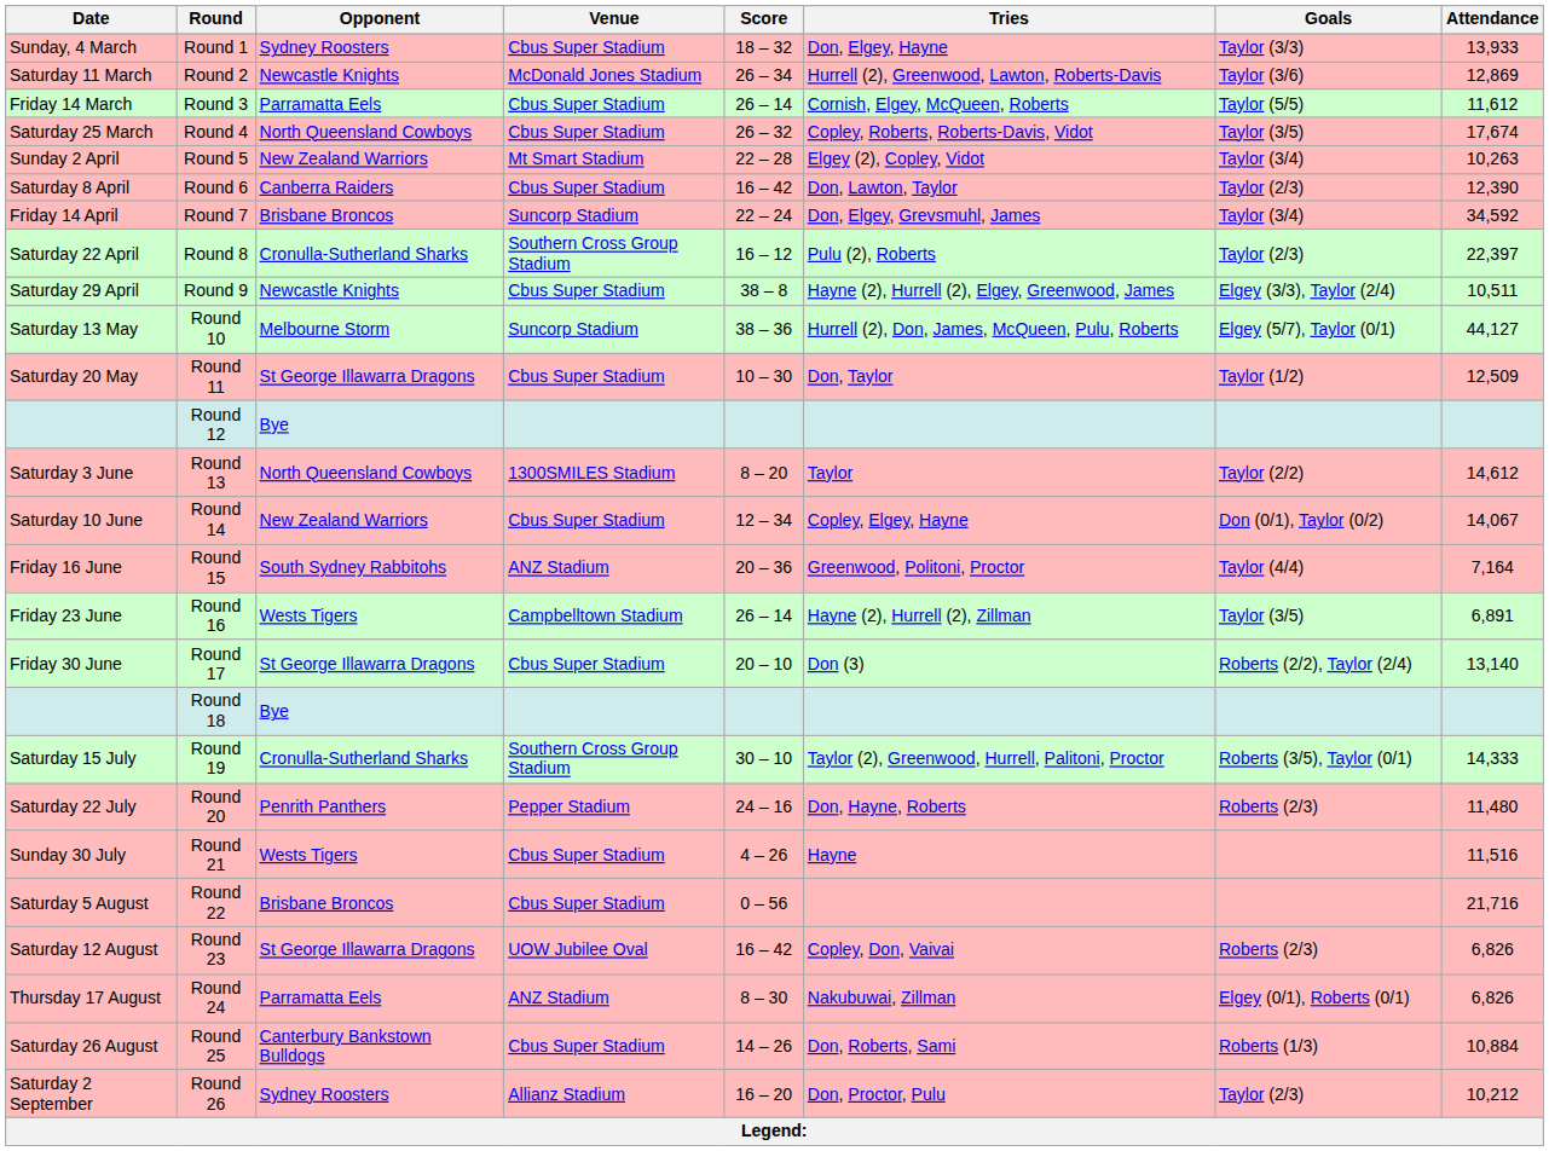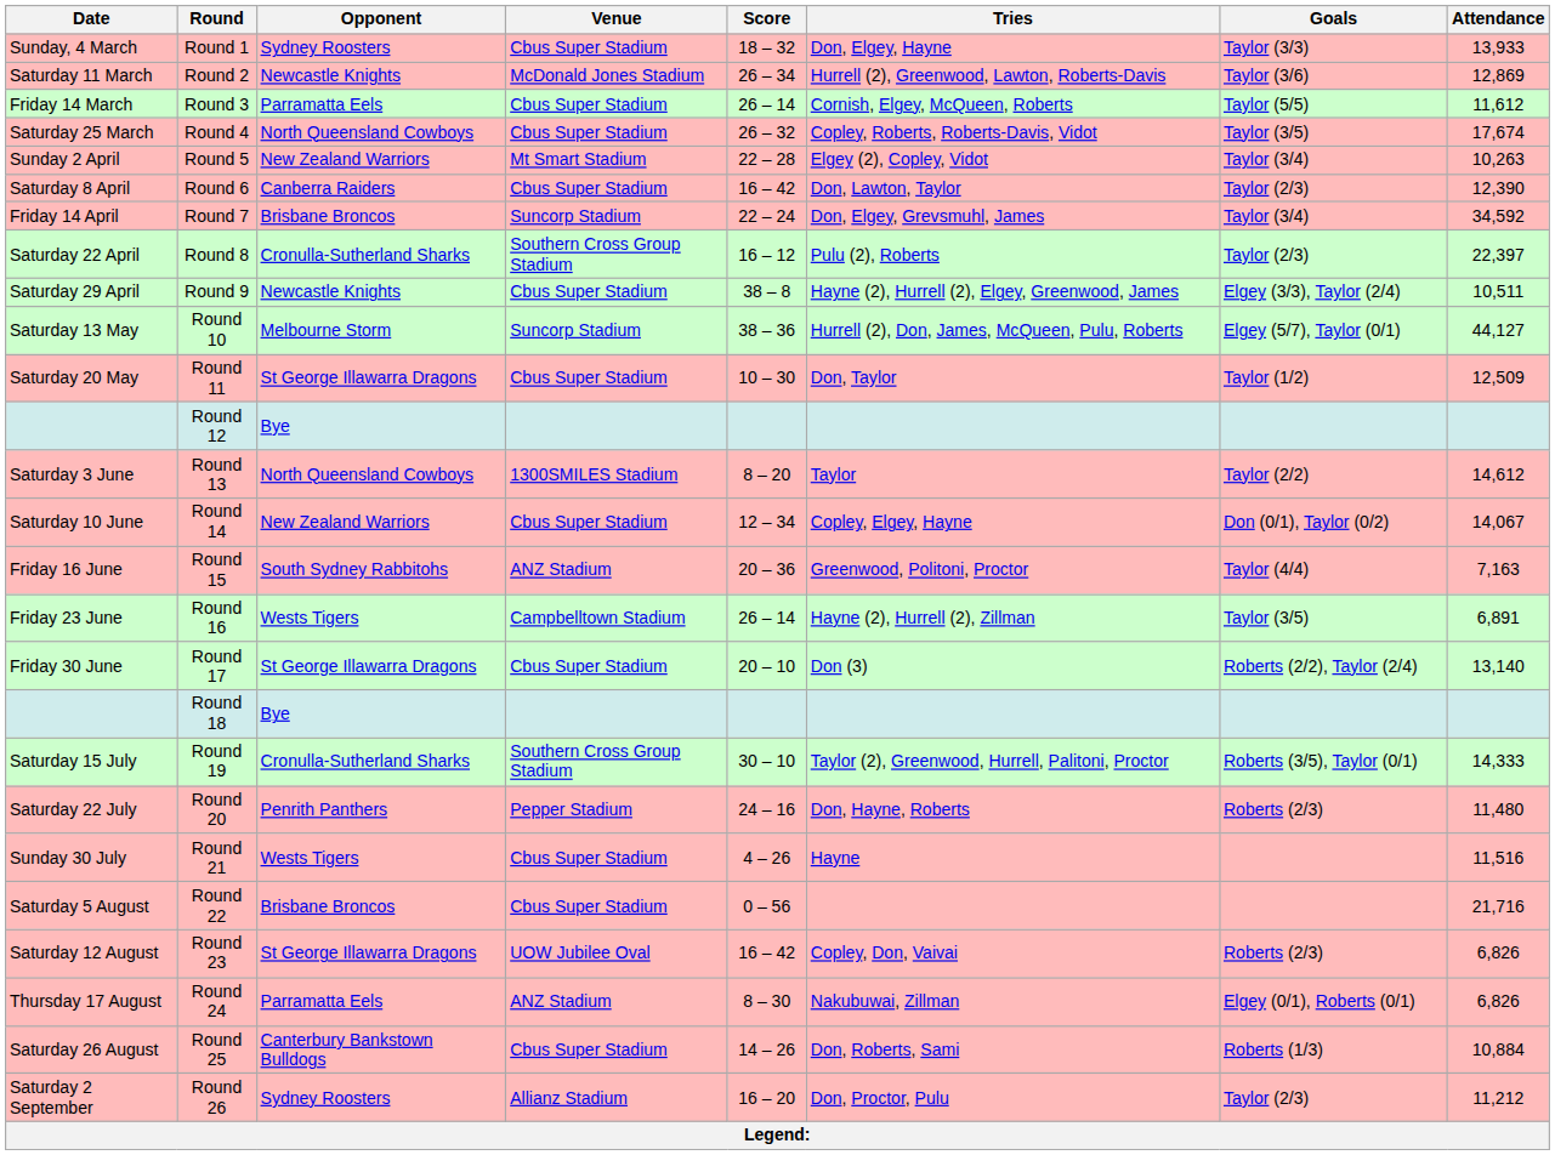Round 15 | Attendance: 7,164 -> 7,163
Round 26 | Attendance: 10,212 -> 11,212
